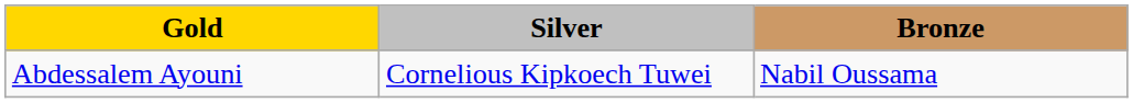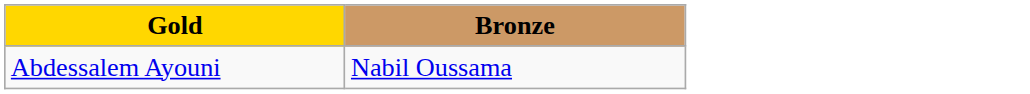- column: Silver | Cornelious Kipkoech Tuwei
